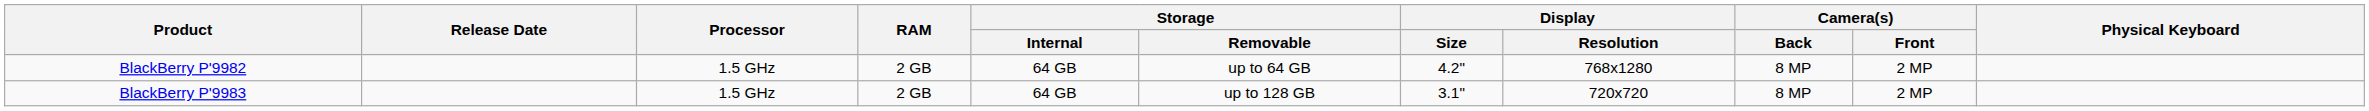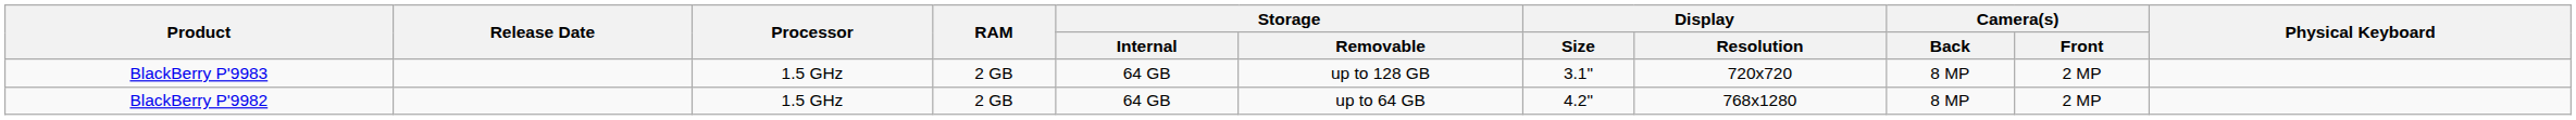rows swapped: BlackBerry P'9982 <-> BlackBerry P'9983
